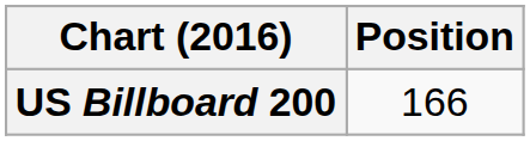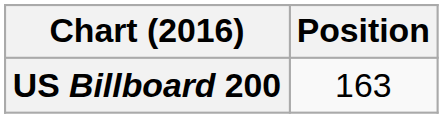US Billboard 200 | Position: 166 -> 163
